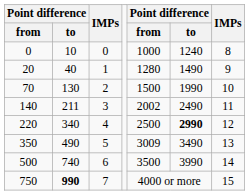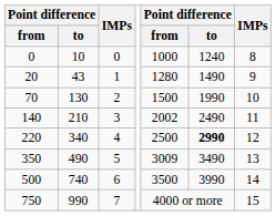20 | column 2: 40 -> 43
140 | column 2: 211 -> 210
750 | column 2: bold -> normal
